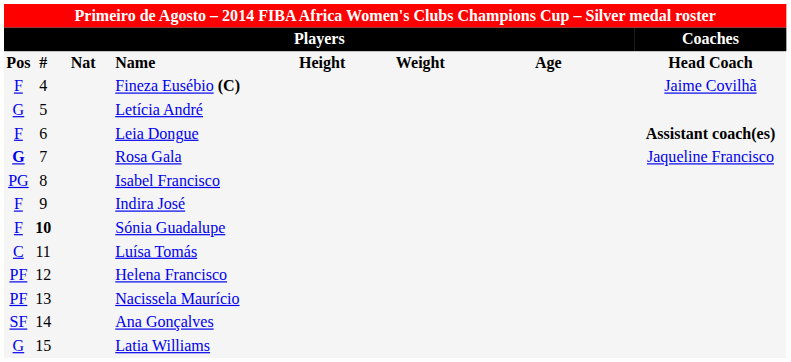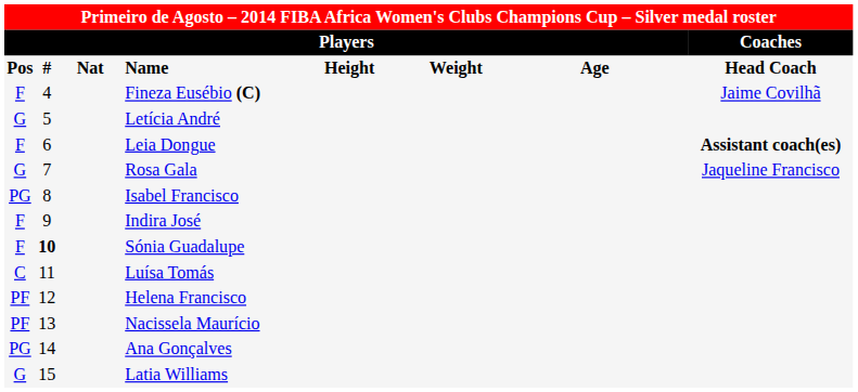Rosa Gala | column 1: bold -> normal
Ana Gonçalves | column 1: SF -> PG
